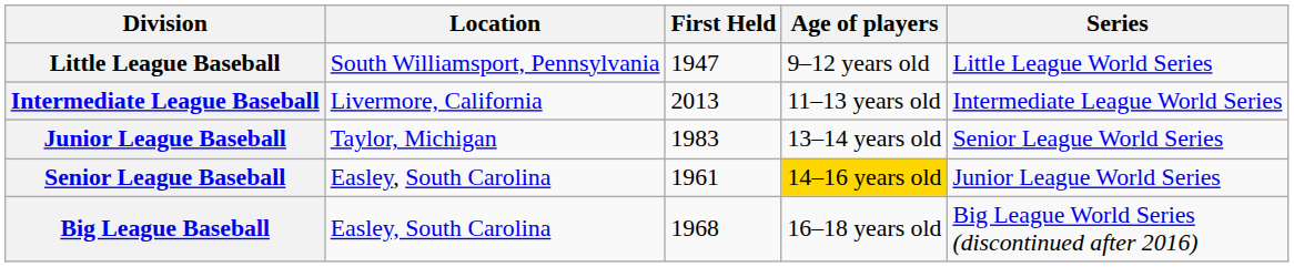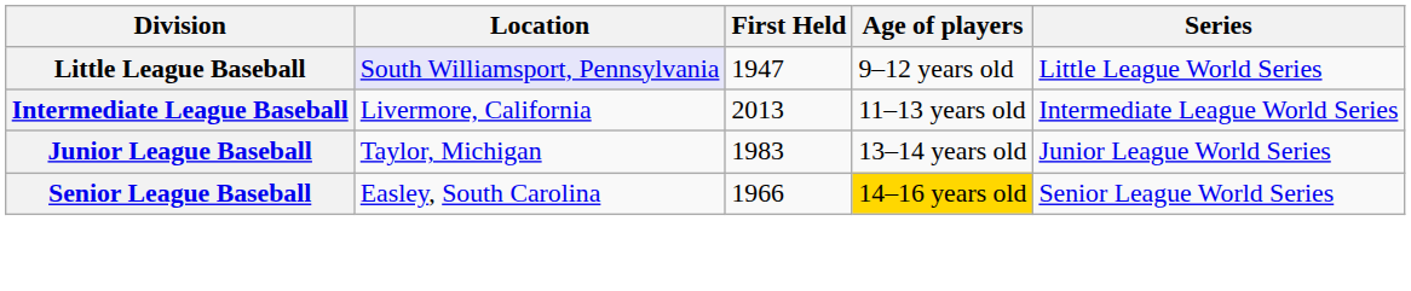Little League Baseball | Location: no background -> lavender background
Junior League Baseball | Series: Senior League World Series -> Junior League World Series
Senior League Baseball | First Held: 1961 -> 1966
Senior League Baseball | Series: Junior League World Series -> Senior League World Series
- row: Big League Baseball | Easley, South Carolina | 1968 | 16–18 years old | Big League World Series (discontinued after 2016)
